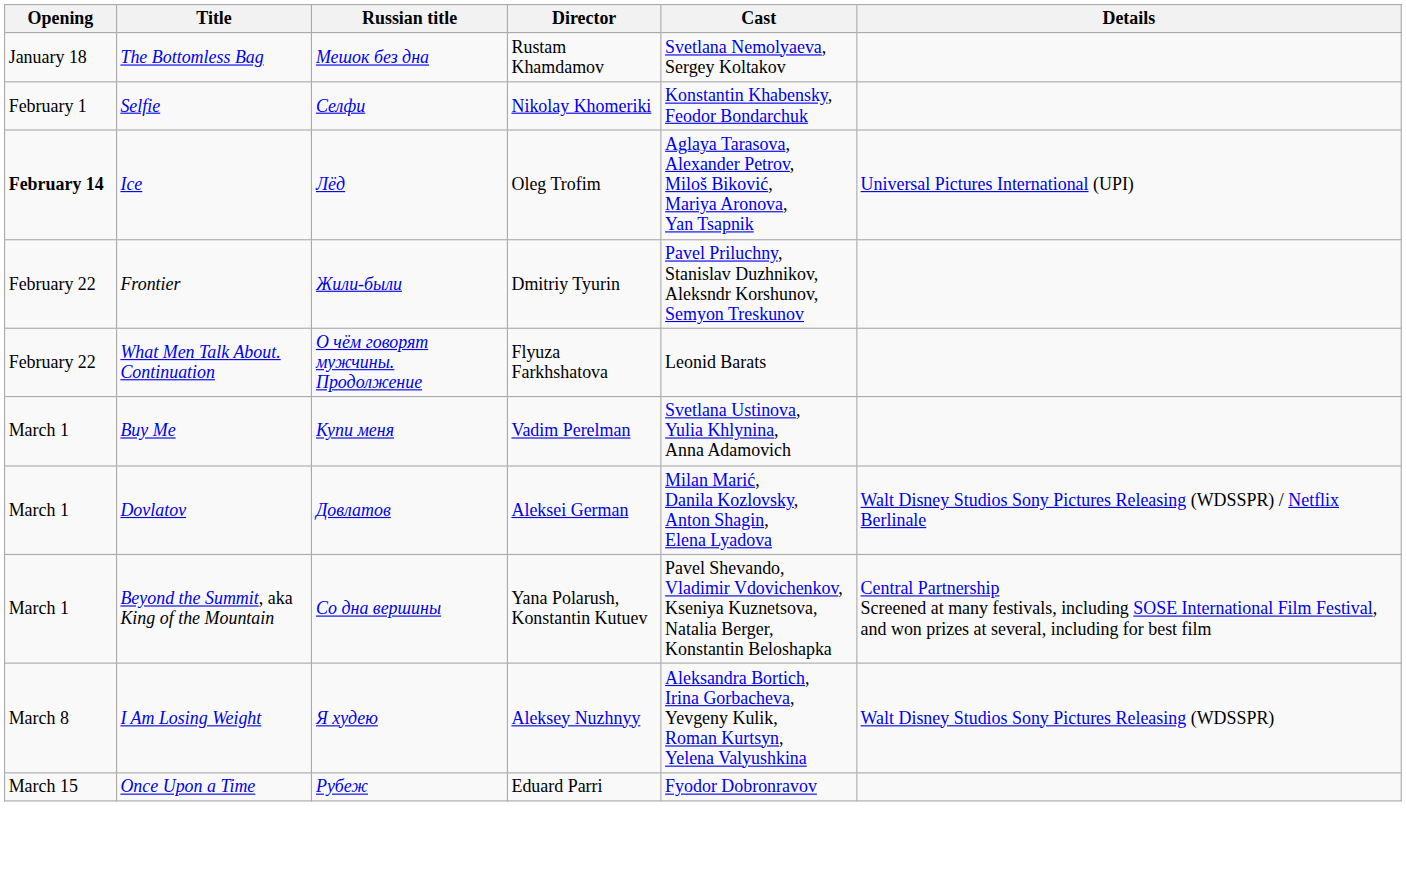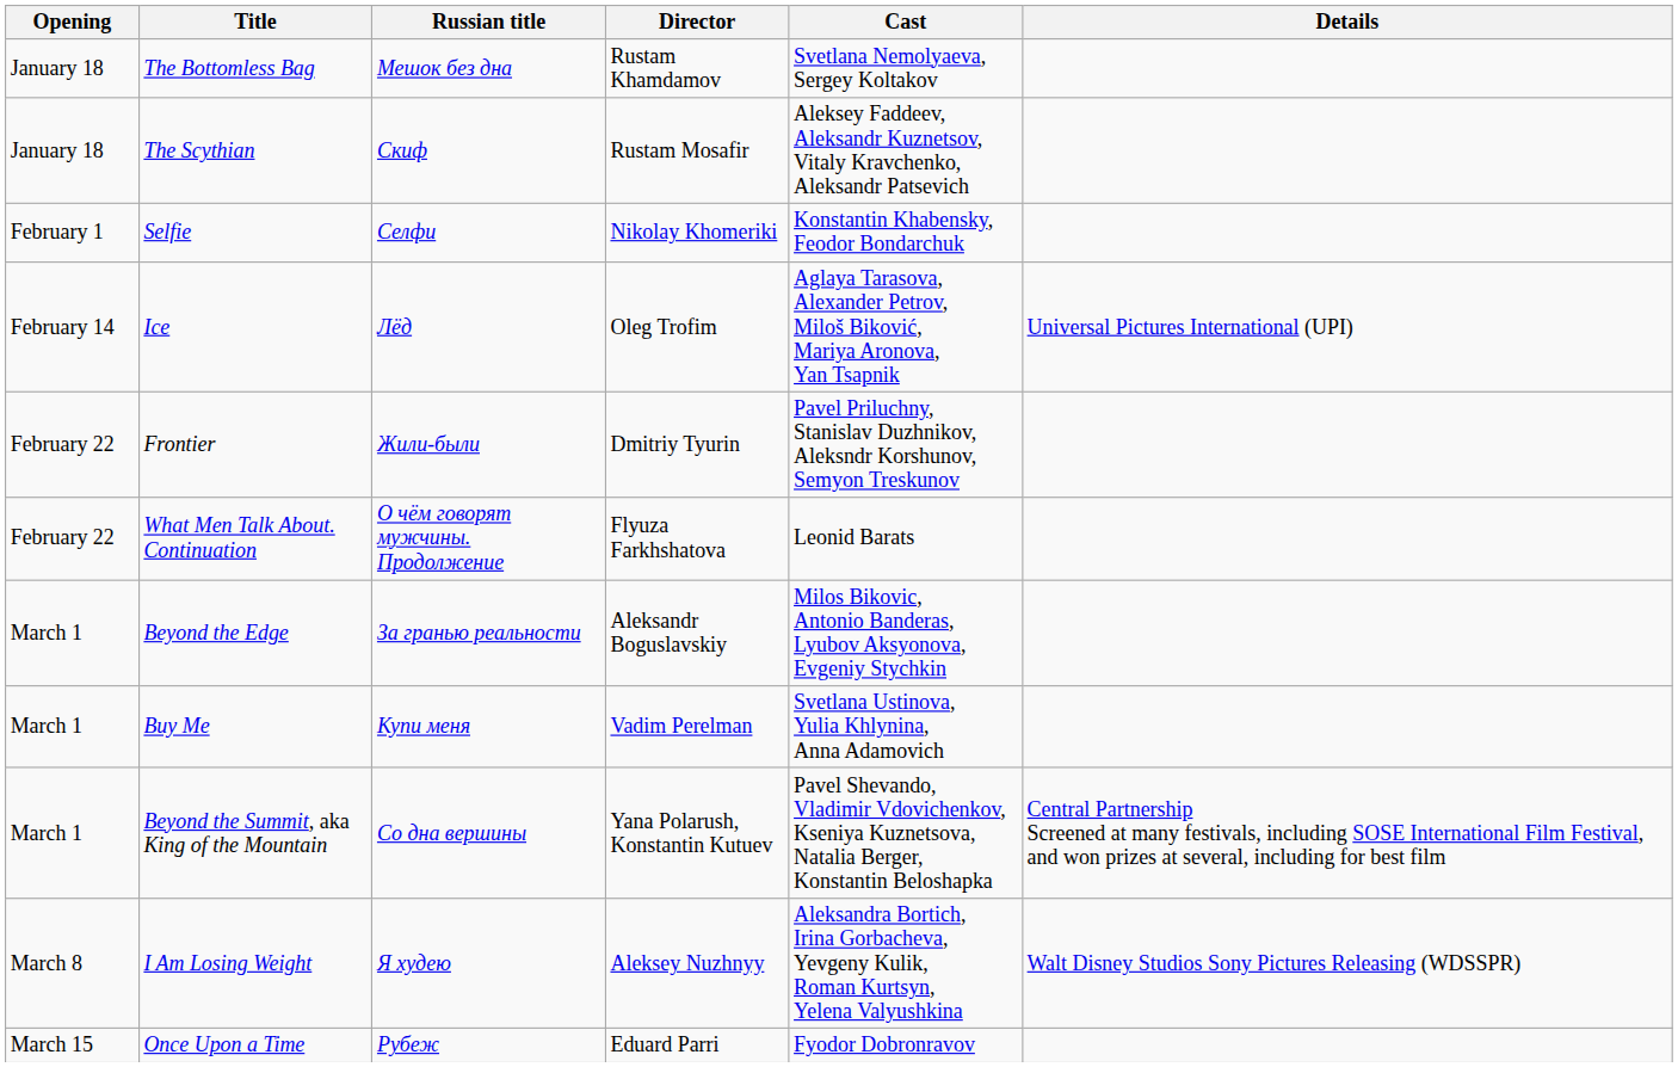+ row: January 18 | The Scythian | Скиф | Rustam Mosafir | Aleksey Faddeev, Aleksandr Kuznetsov, Vitaly Kravchenko, Aleksandr Patsevich
Ice | Opening: bold -> normal
+ row: March 1 | Beyond the Edge | За гранью реальности | Aleksandr Boguslavskiy | Milos Bikovic, Antonio Banderas, Lyubov Aksyonova, Evgeniy Stychkin
- row: March 1 | Dovlatov | Довлатов | Aleksei German | Milan Marić, Danila Kozlovsky, Anton Shagin, Elena Lyadova | Walt Disney Studios Sony Pictures Releasing (WDSSPR) / Netflix Berlinale
